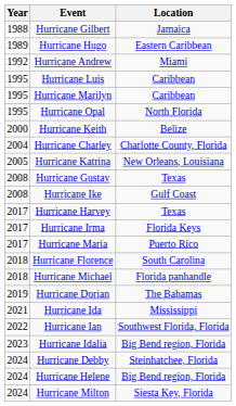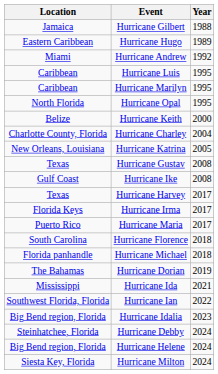columns swapped: Year <-> Location
